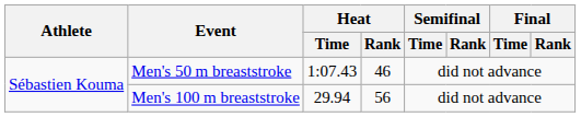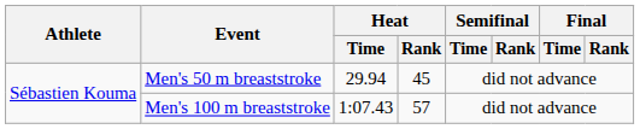Men's 50 m breaststroke | Heat / Time: 1:07.43 -> 29.94
Men's 50 m breaststroke | Heat / Rank: 46 -> 45
Men's 100 m breaststroke | Heat / Time: 29.94 -> 1:07.43
Men's 100 m breaststroke | Heat / Rank: 56 -> 57
